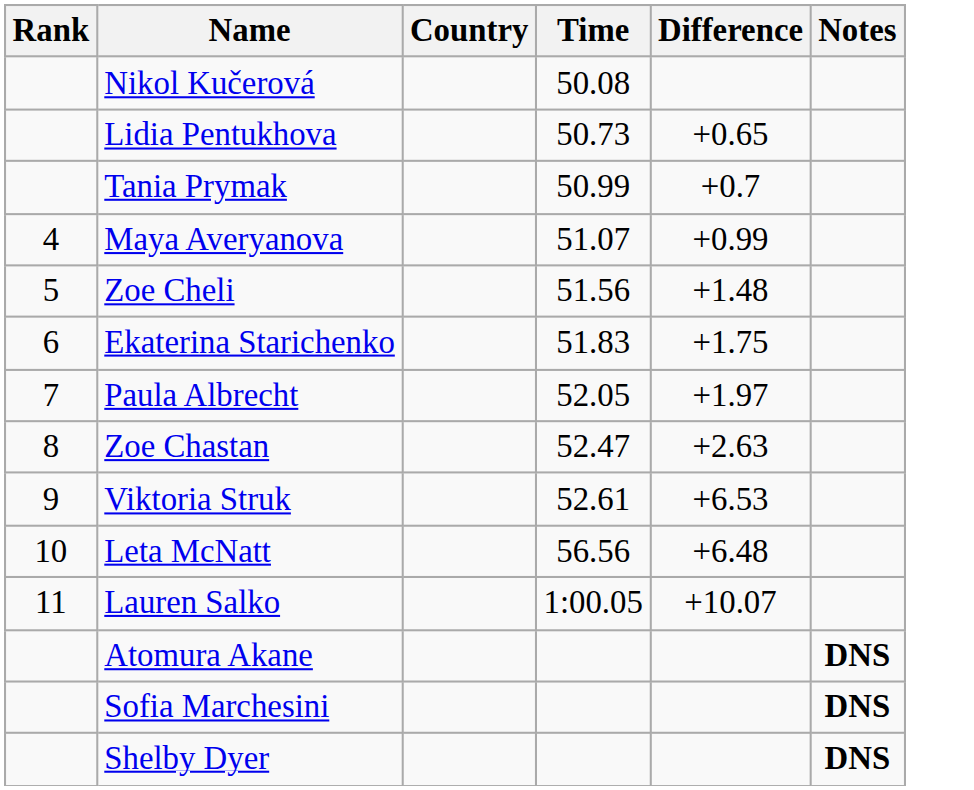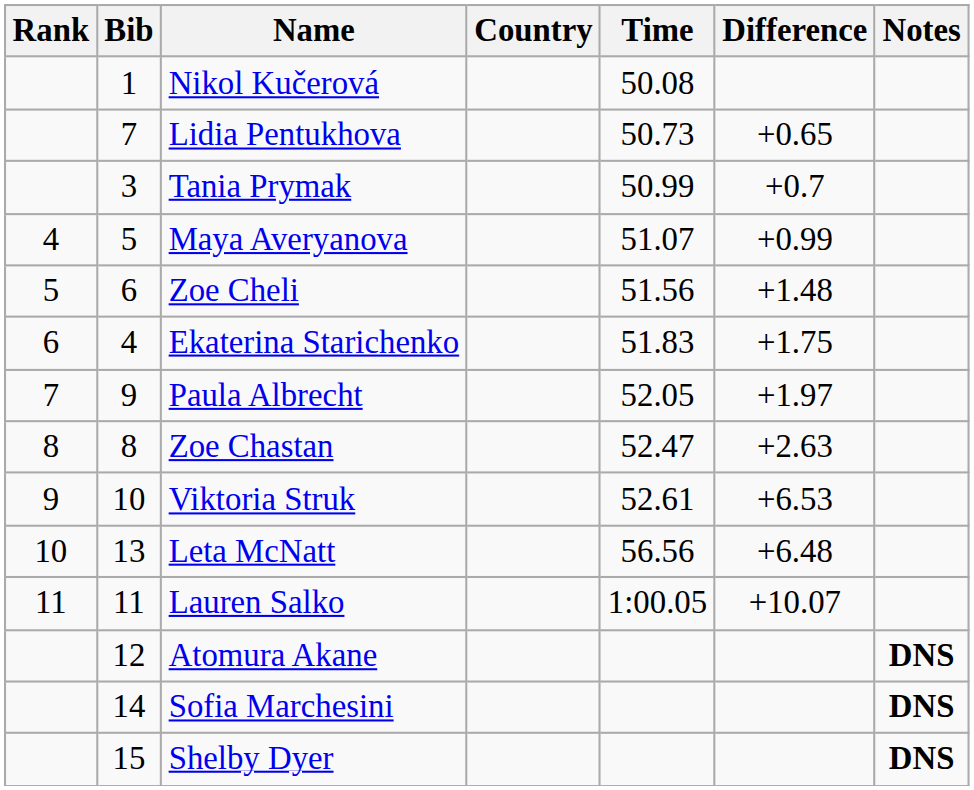+ column: Bib | 1 | 7 | 3 | 5 | 6 | 4 | 9 | 8 | 10 | 13 | 11 | 12 | 14 | 15
